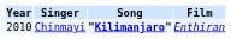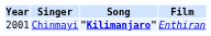Chinmayi | Year: 2010 -> 2001
